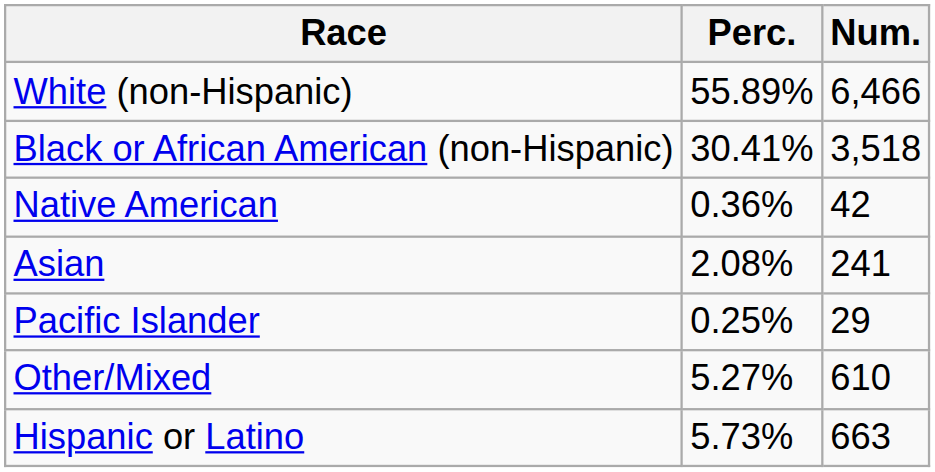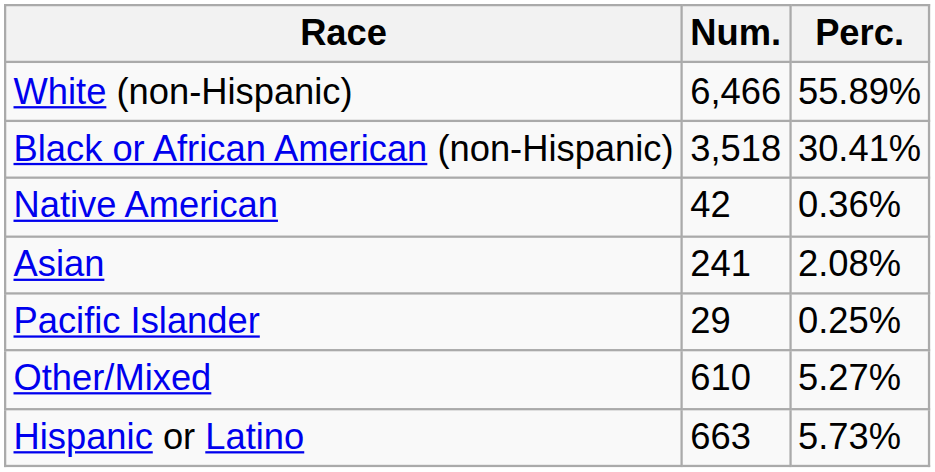columns swapped: Num. <-> Perc.
